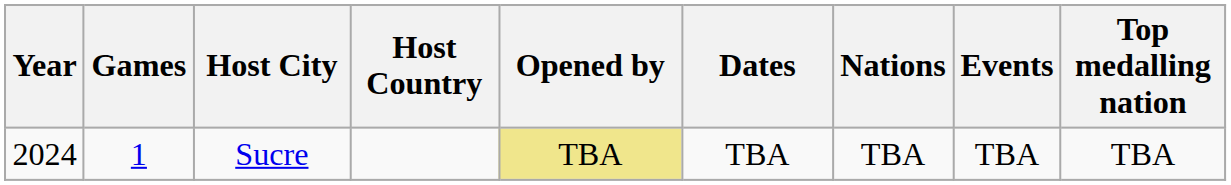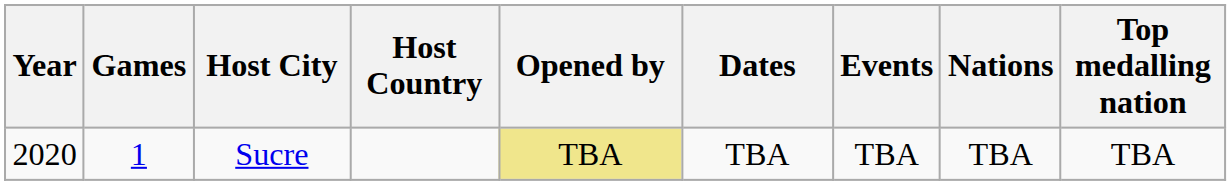columns swapped: Nations <-> Events
Sucre | Year: 2024 -> 2020
